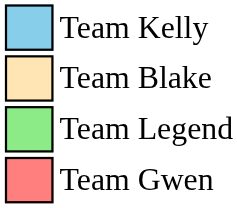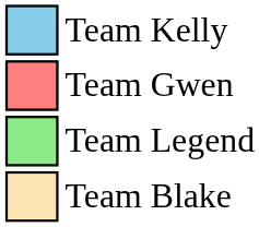rows swapped: Team Gwen <-> Team Blake
